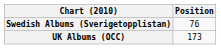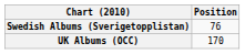UK Albums (OCC) | Position: 173 -> 170
